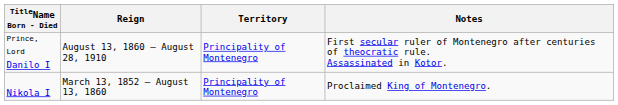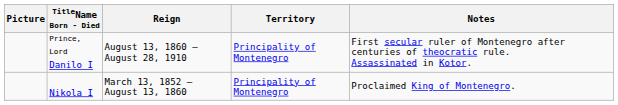+ column: Picture
